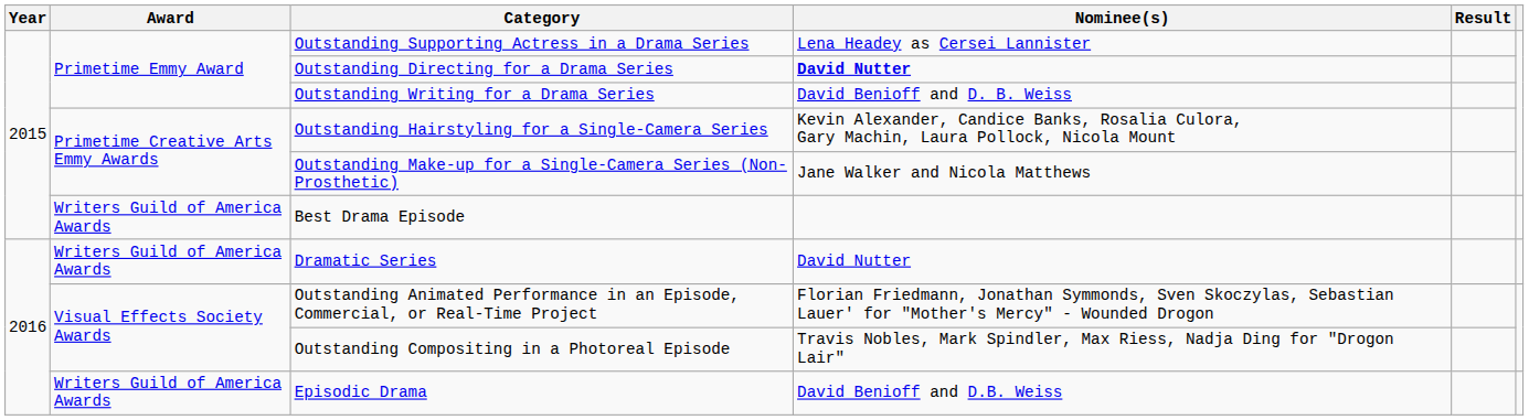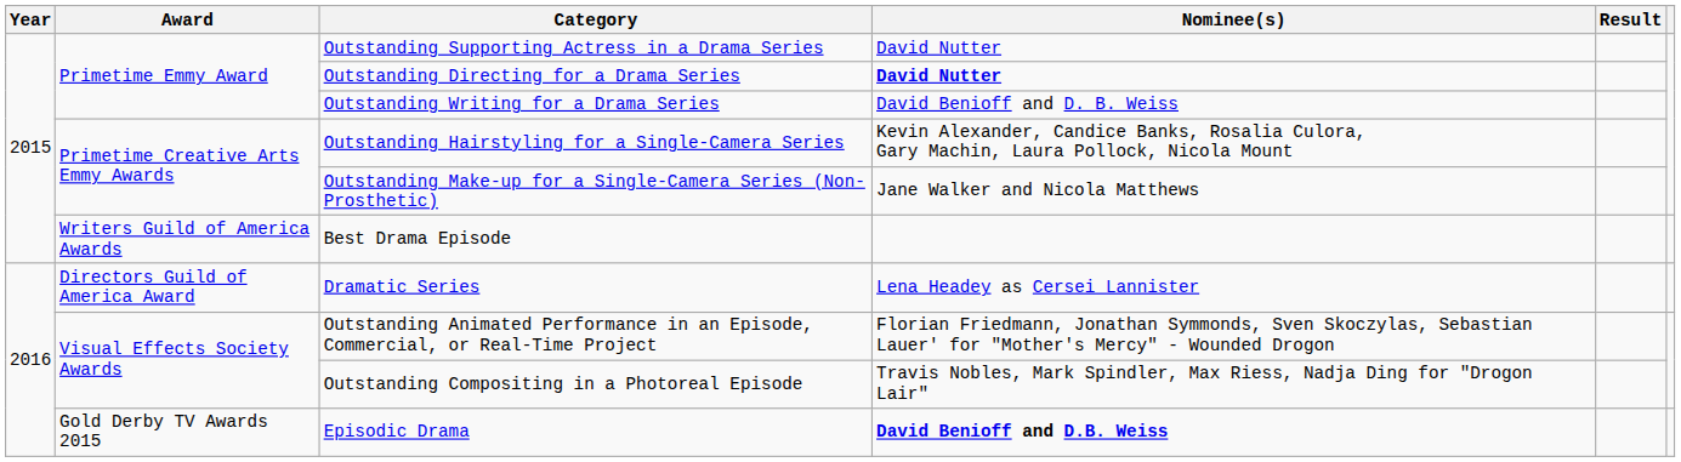Outstanding Supporting Actress in a Drama Series | Nominee(s): Lena Headey as Cersei Lannister -> David Nutter
Dramatic Series | Award: Writers Guild of America Awards -> Directors Guild of America Award
Dramatic Series | Nominee(s): David Nutter -> Lena Headey as Cersei Lannister
Episodic Drama | Award: Writers Guild of America Awards -> Gold Derby TV Awards 2015
Episodic Drama | Nominee(s): normal -> bold
